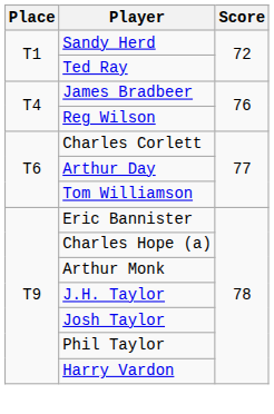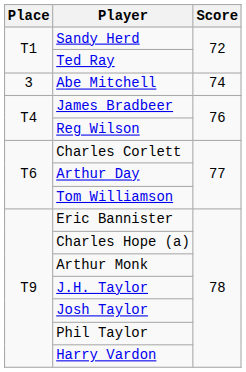+ row: 3 | Abe Mitchell | 74
